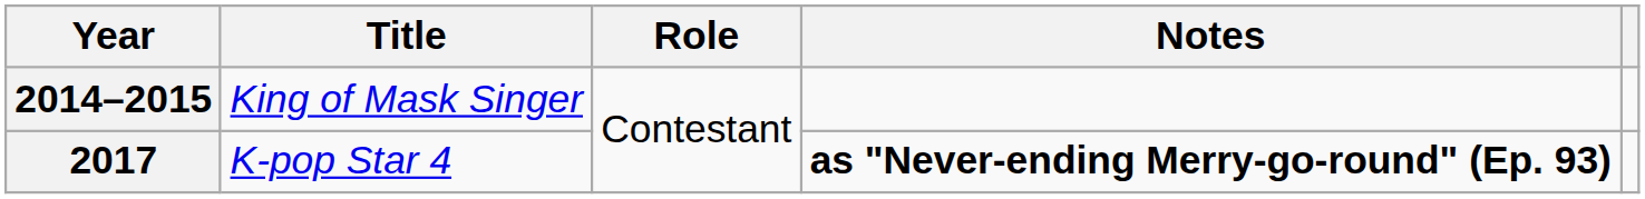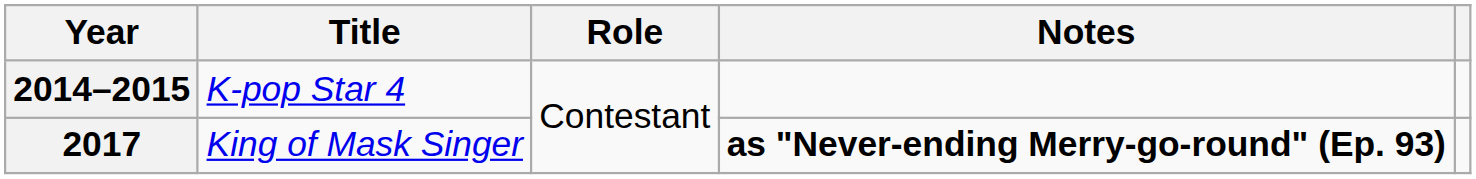2014–2015 | Title: King of Mask Singer -> K-pop Star 4
2017 | Title: K-pop Star 4 -> King of Mask Singer
